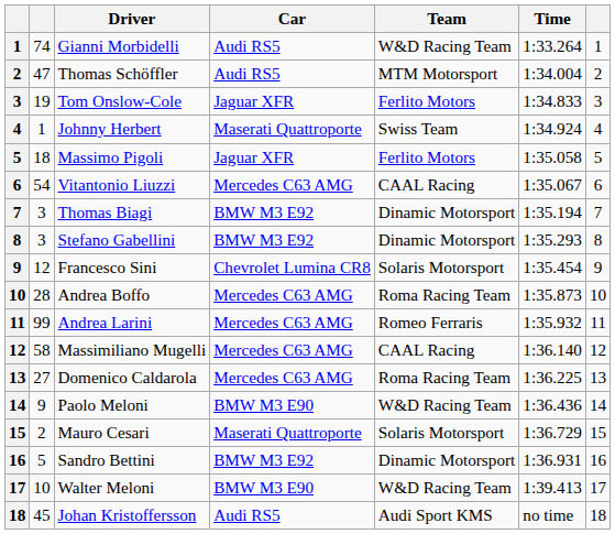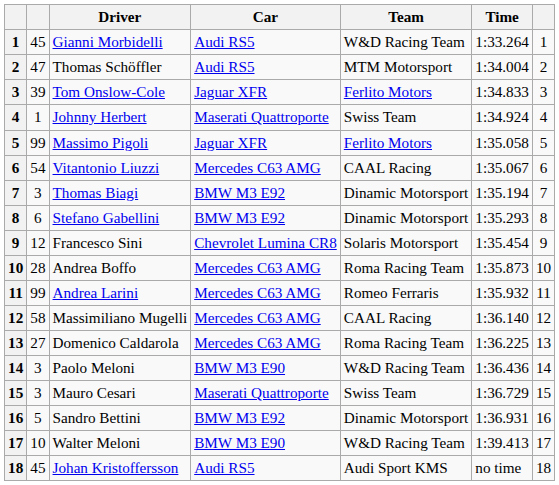Gianni Morbidelli | column 2: 74 -> 45
Tom Onslow-Cole | column 2: 19 -> 39
Massimo Pigoli | column 2: 18 -> 99
Stefano Gabellini | column 2: 3 -> 6
Paolo Meloni | column 2: 9 -> 3
Mauro Cesari | column 2: 2 -> 3
Mauro Cesari | Team: Solaris Motorsport -> Swiss Team
